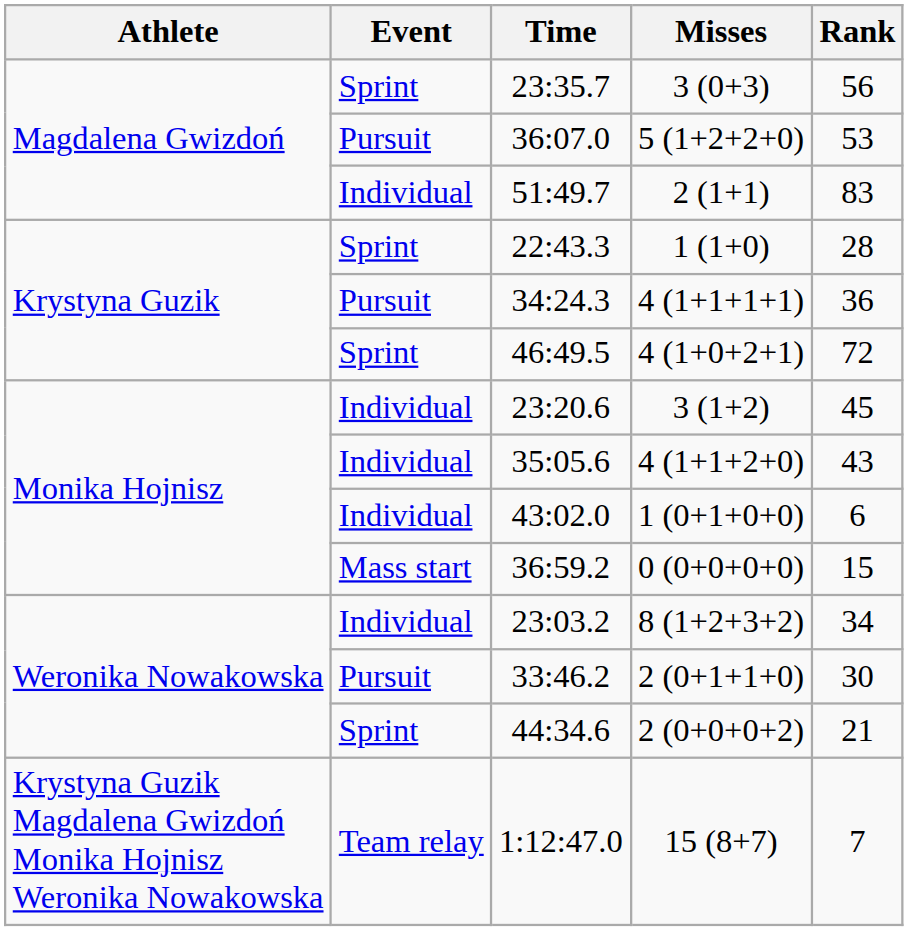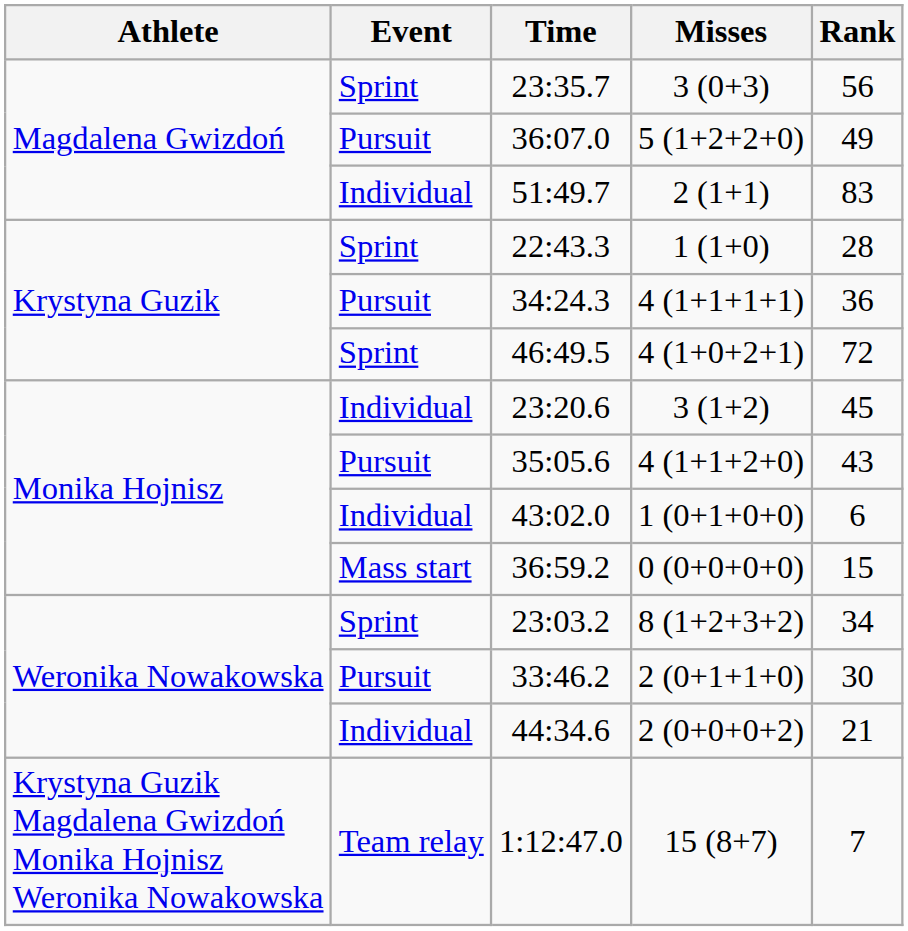36:07.0 | Rank: 53 -> 49
35:05.6 | Event: Individual -> Pursuit
23:03.2 | Event: Individual -> Sprint
44:34.6 | Event: Sprint -> Individual
